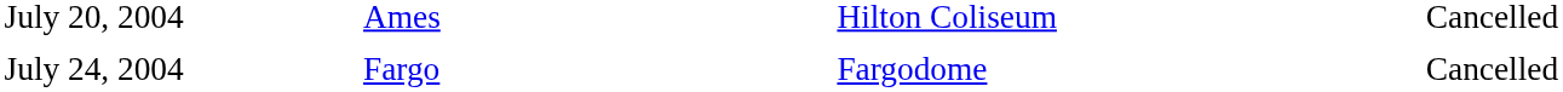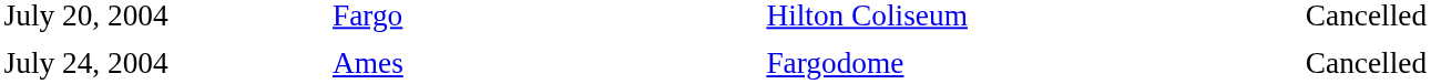July 20, 2004 | column 2: Ames -> Fargo
July 24, 2004 | column 2: Fargo -> Ames
